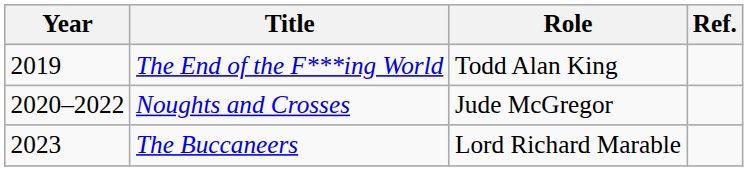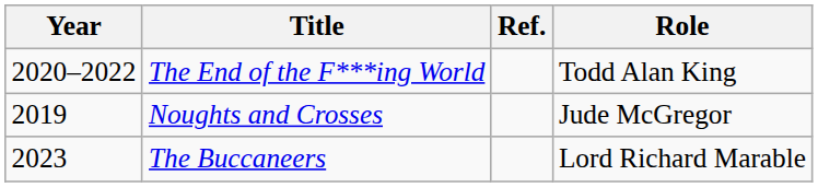columns swapped: Role <-> Ref.
The End of the F***ing World | Year: 2019 -> 2020–2022
Noughts and Crosses | Year: 2020–2022 -> 2019
